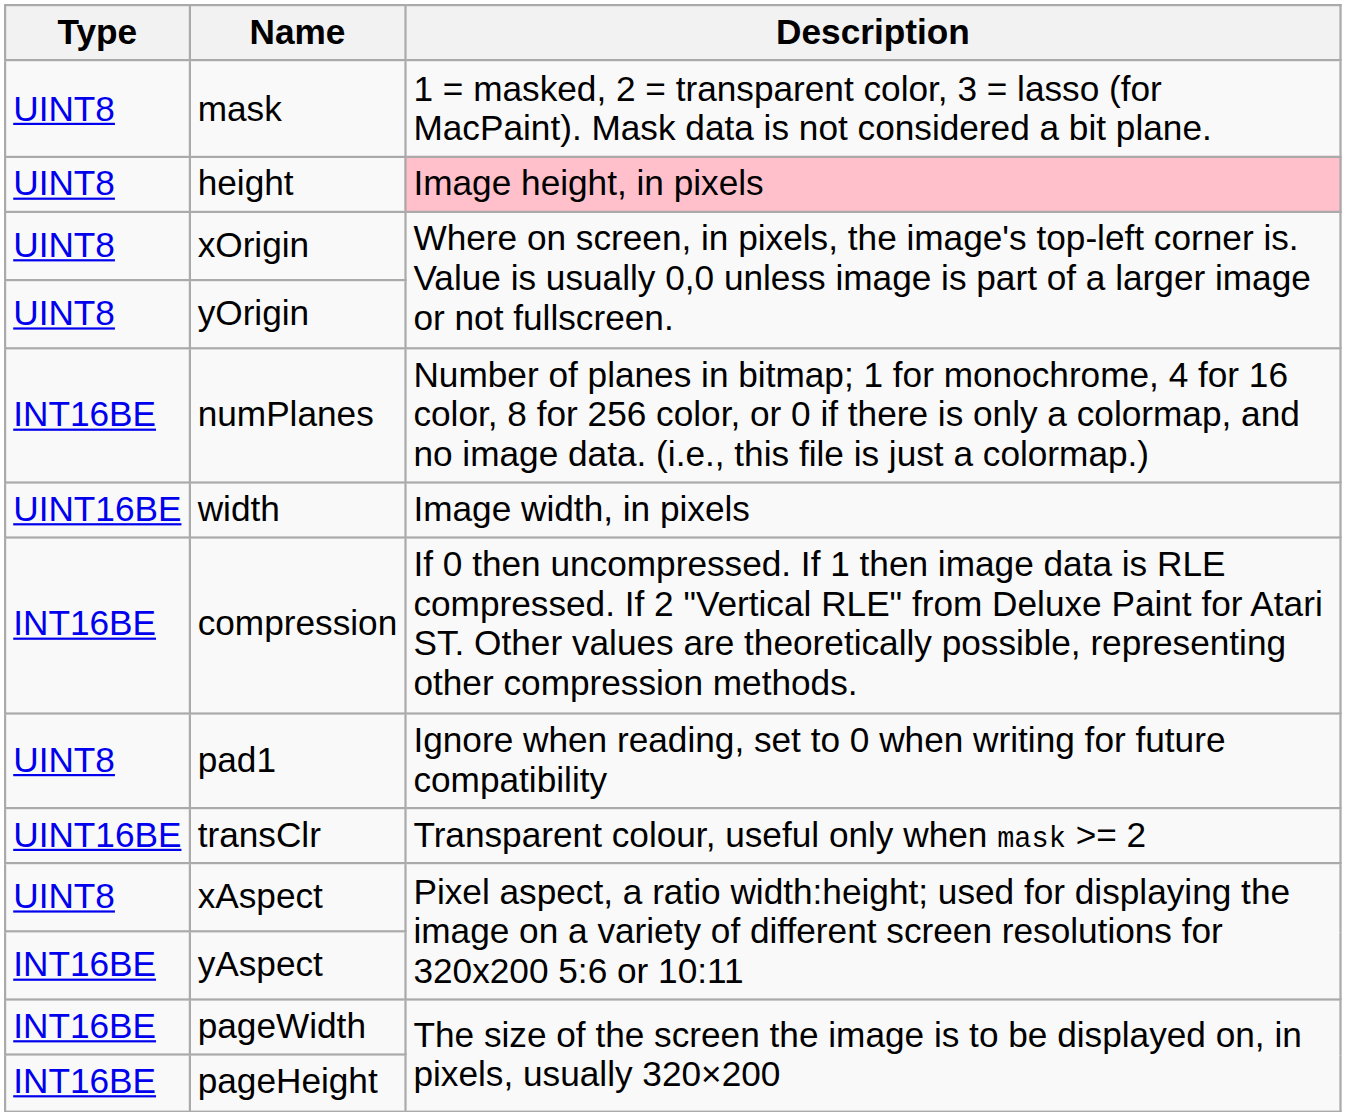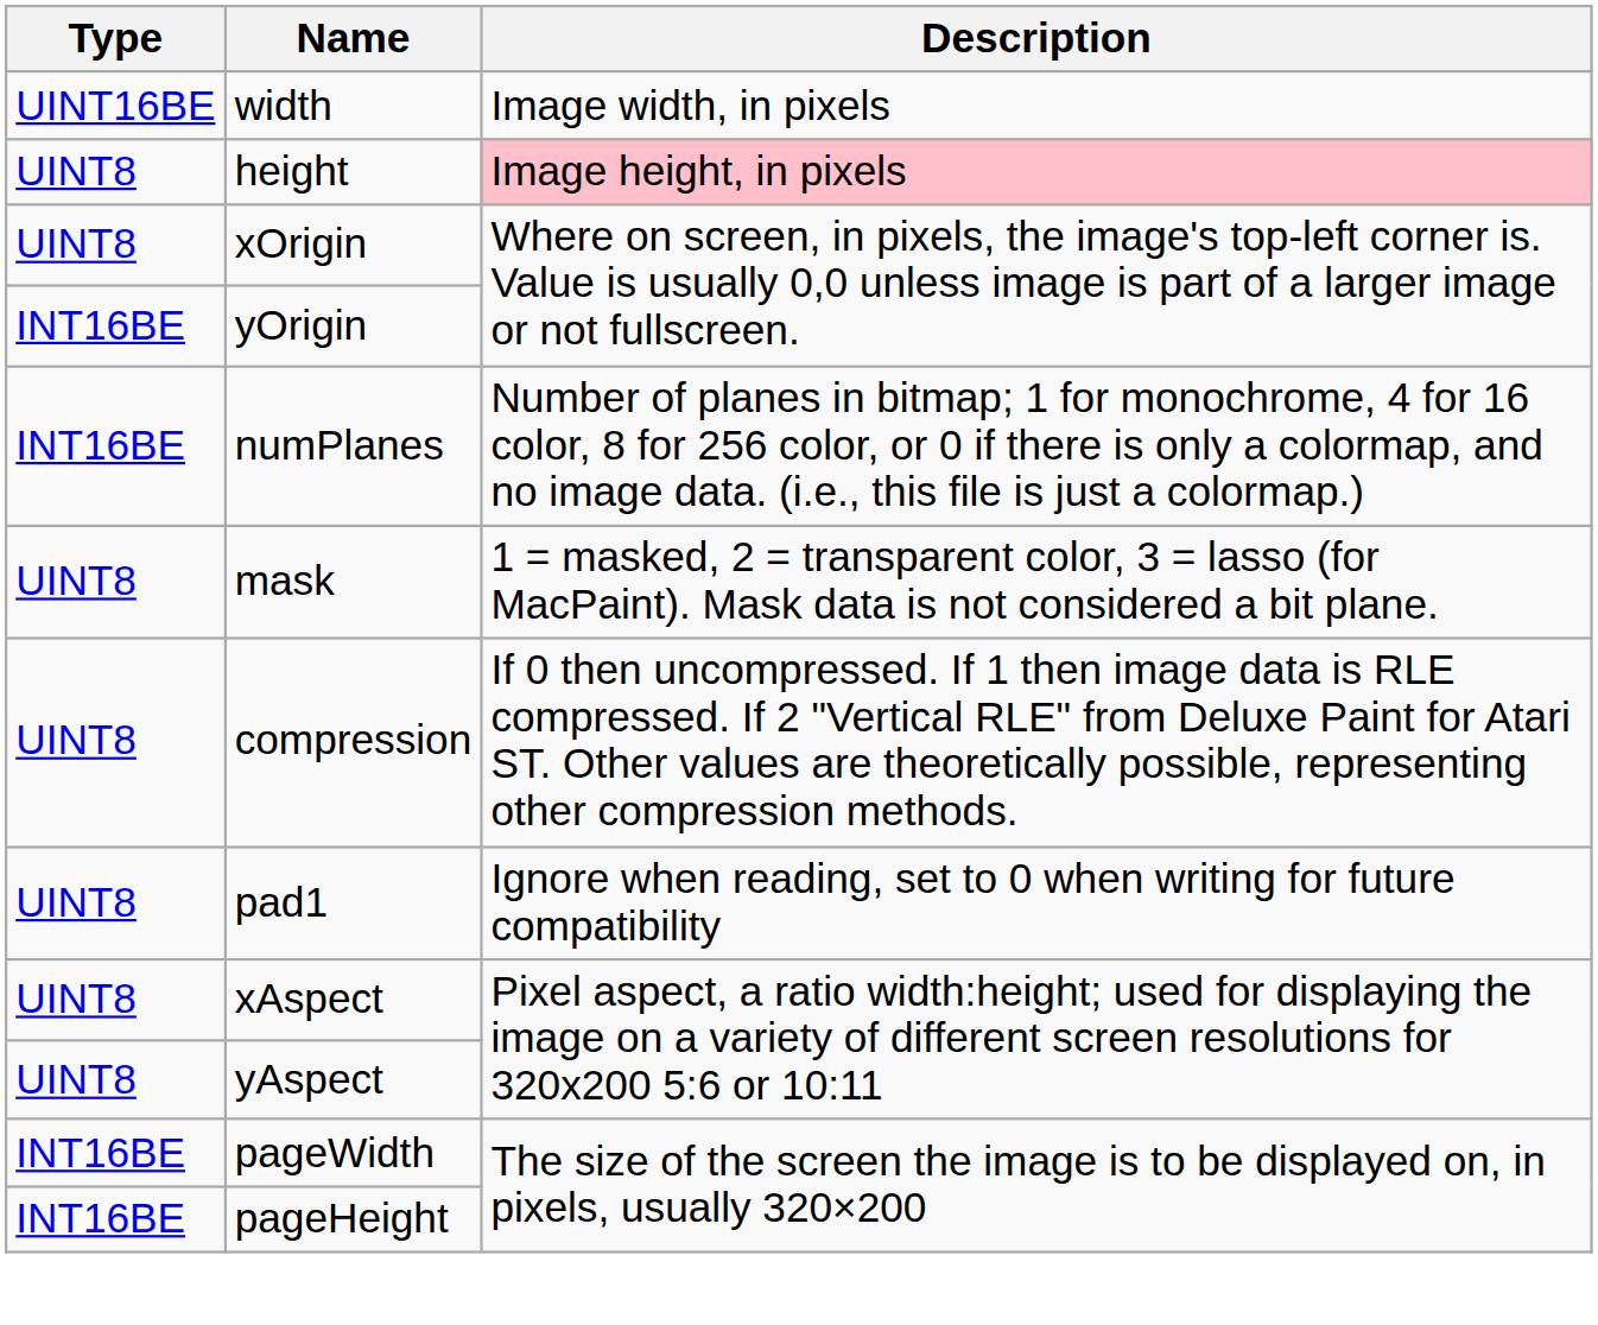rows swapped: width <-> mask
yOrigin | Type: UINT8 -> INT16BE
compression | Type: INT16BE -> UINT8
- row: UINT16BE | transClr | Transparent colour, useful only when mask >= 2
yAspect | Type: INT16BE -> UINT8
